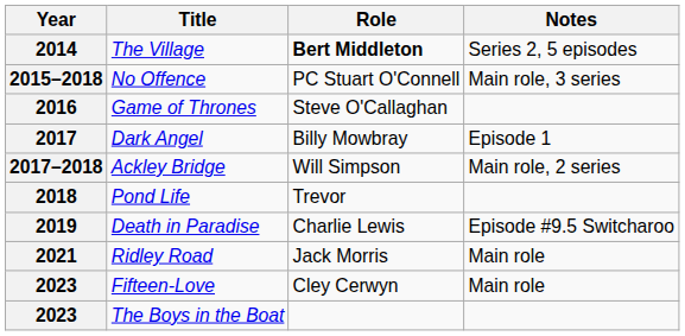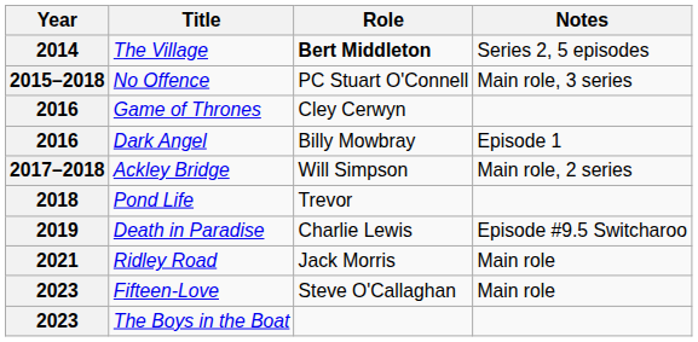Game of Thrones | Role: Steve O'Callaghan -> Cley Cerwyn
Dark Angel | Year: 2017 -> 2016
Fifteen-Love | Role: Cley Cerwyn -> Steve O'Callaghan
